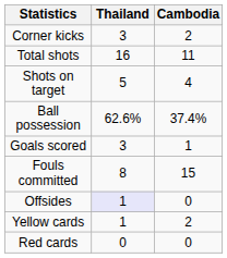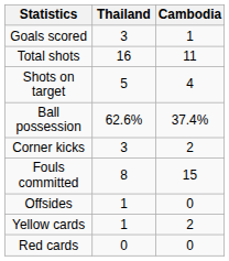rows swapped: Goals scored <-> Corner kicks
Offsides | Thailand: lavender background -> no background
